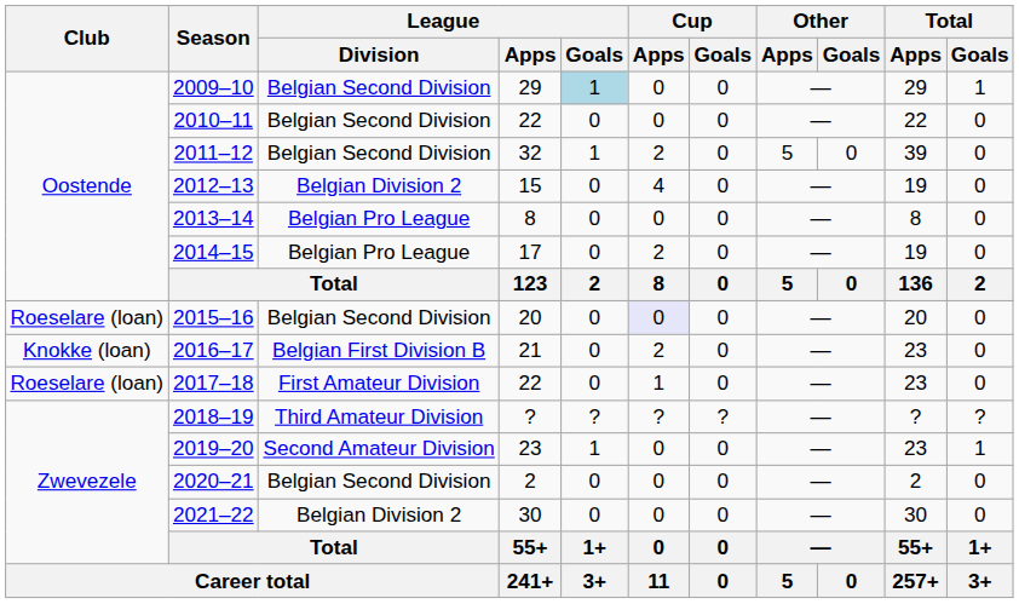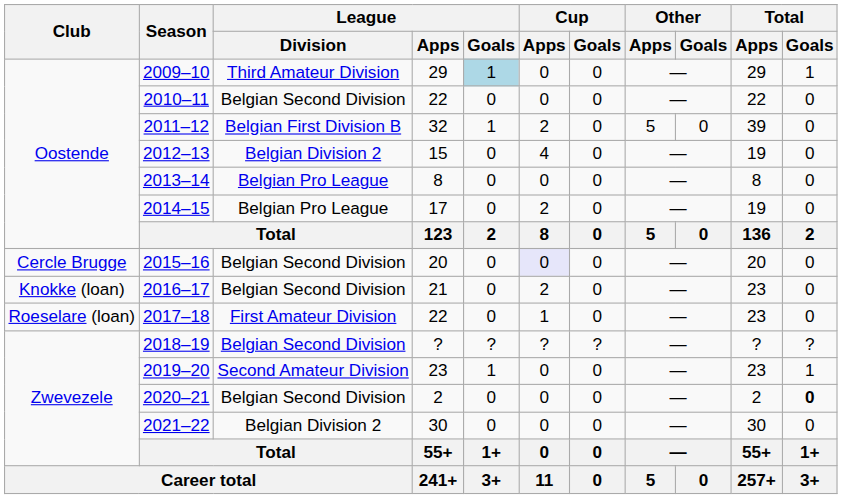2009–10 | League / Division: Belgian Second Division -> Third Amateur Division
2011–12 | League / Division: Belgian Second Division -> Belgian First Division B
2015–16 | Club: Roeselare (loan) -> Cercle Brugge
2016–17 | League / Division: Belgian First Division B -> Belgian Second Division
2018–19 | League / Division: Third Amateur Division -> Belgian Second Division
2020–21 | Total / Goals: normal -> bold
